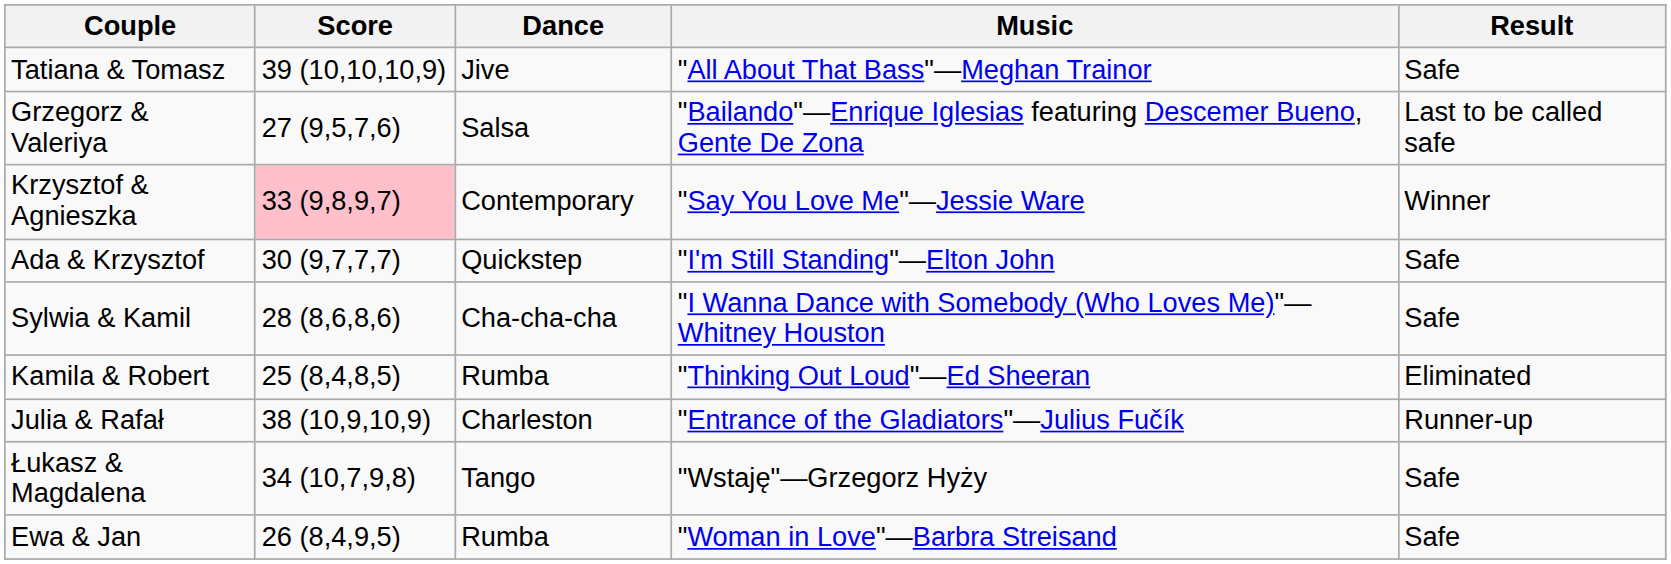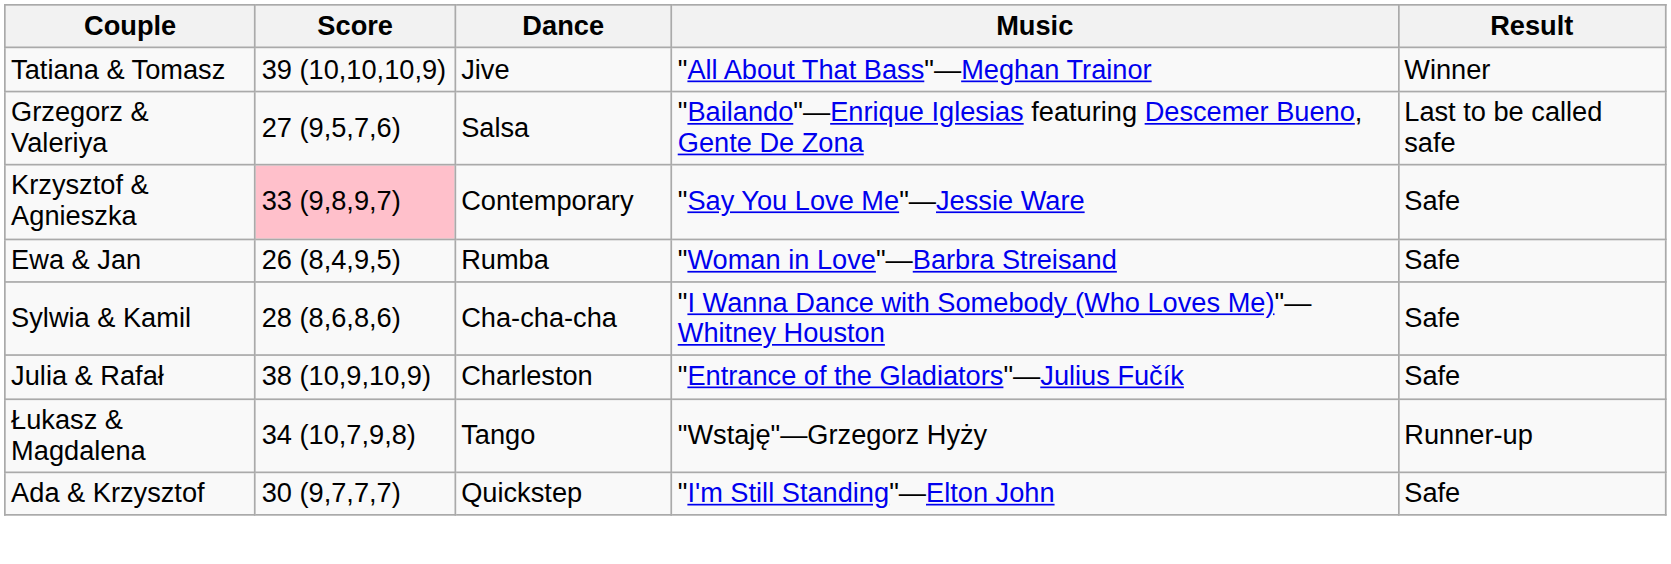Tatiana & Tomasz | Result: Safe -> Winner
Krzysztof & Agnieszka | Result: Winner -> Safe
rows swapped: Ada & Krzysztof <-> Ewa & Jan
- row: Kamila & Robert | 25 (8,4,8,5) | Rumba | "Thinking Out Loud"—Ed Sheeran | Eliminated
Julia & Rafał | Result: Runner-up -> Safe
Łukasz & Magdalena | Result: Safe -> Runner-up
